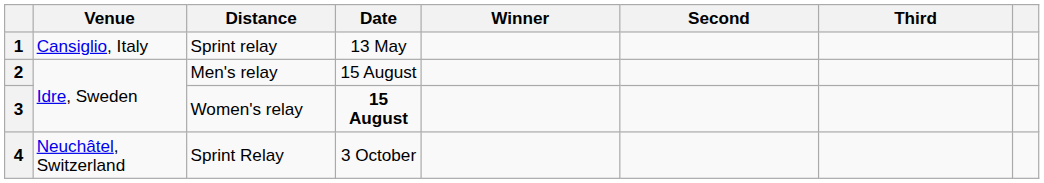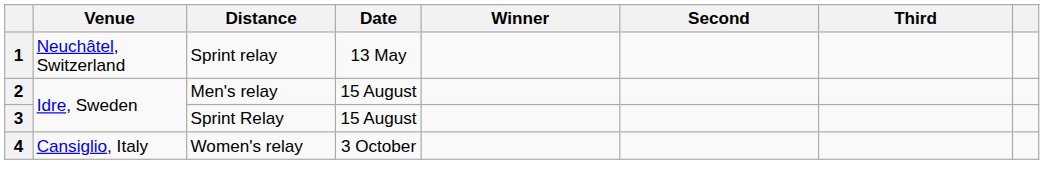1 | Venue: Cansiglio, Italy -> Neuchâtel, Switzerland
3 | Distance: Women's relay -> Sprint Relay
3 | Date: bold -> normal
4 | Venue: Neuchâtel, Switzerland -> Cansiglio, Italy
4 | Distance: Sprint Relay -> Women's relay
